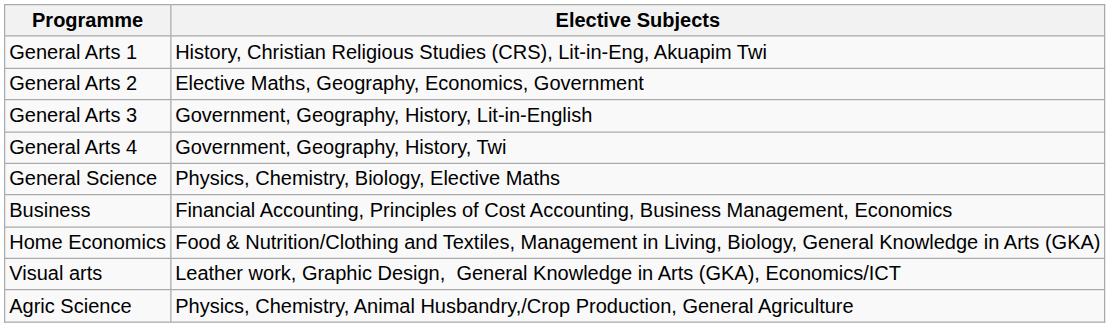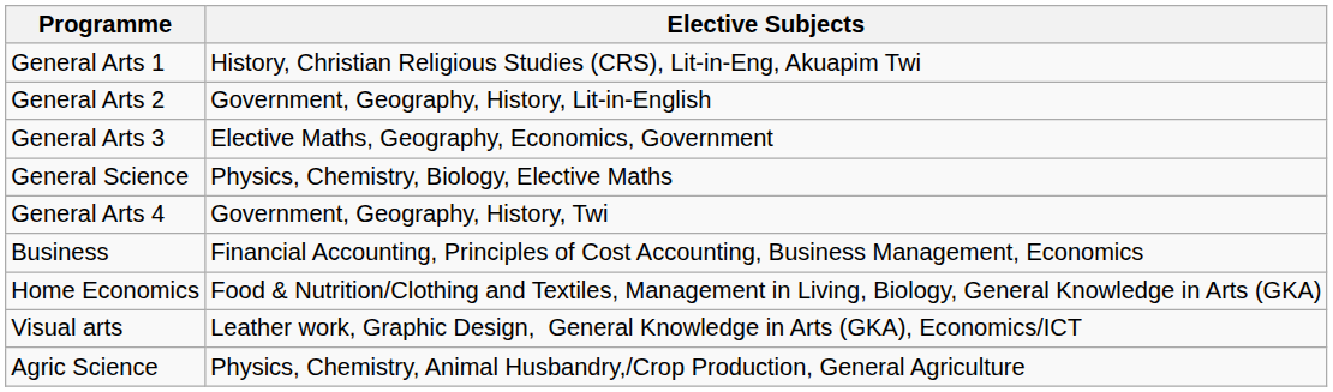General Arts 2 | Elective Subjects: Elective Maths, Geography, Economics, Government -> Government, Geography, History, Lit-in-English
General Arts 3 | Elective Subjects: Government, Geography, History, Lit-in-English -> Elective Maths, Geography, Economics, Government
rows swapped: General Arts 4 <-> General Science
